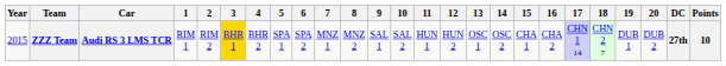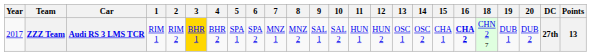- column: 17 | CHN 1 14
ZZZ Team | Year: 2015 -> 2017
ZZZ Team | 16: normal -> bold
ZZZ Team | Points: 10 -> 13
